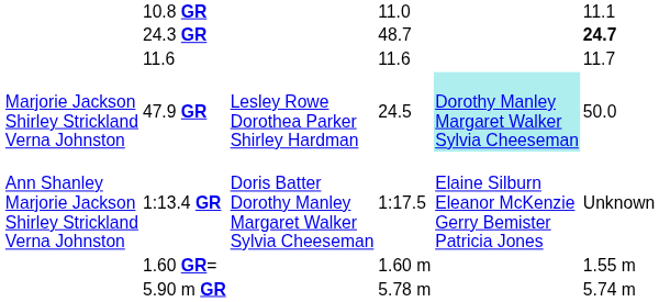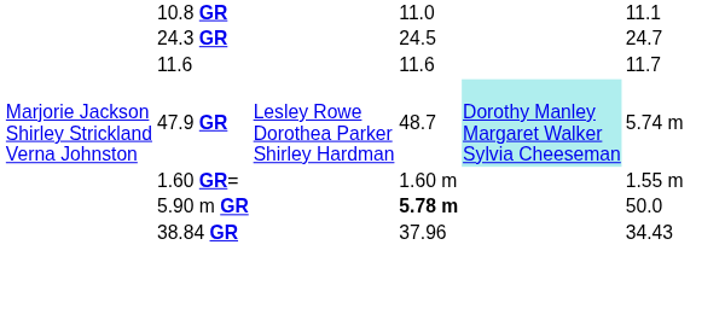24.3 GR | column 5: 48.7 -> 24.5
24.3 GR | column 7: bold -> normal
47.9 GR | column 5: 24.5 -> 48.7
47.9 GR | column 7: 50.0 -> 5.74 m
- row: Ann Shanley Marjorie Jackson Shirley Strickland Verna Johnston | 1:13.4 GR | Doris Batter Dorothy Manley Margaret Walker Sylvia Cheeseman | 1:17.5 | Elaine Silburn Eleanor McKenzie Gerry Bemister Patricia Jones | Unknown
5.90 m GR | column 5: normal -> bold
5.90 m GR | column 7: 5.74 m -> 50.0
+ row: 38.84 GR | 37.96 | 34.43
